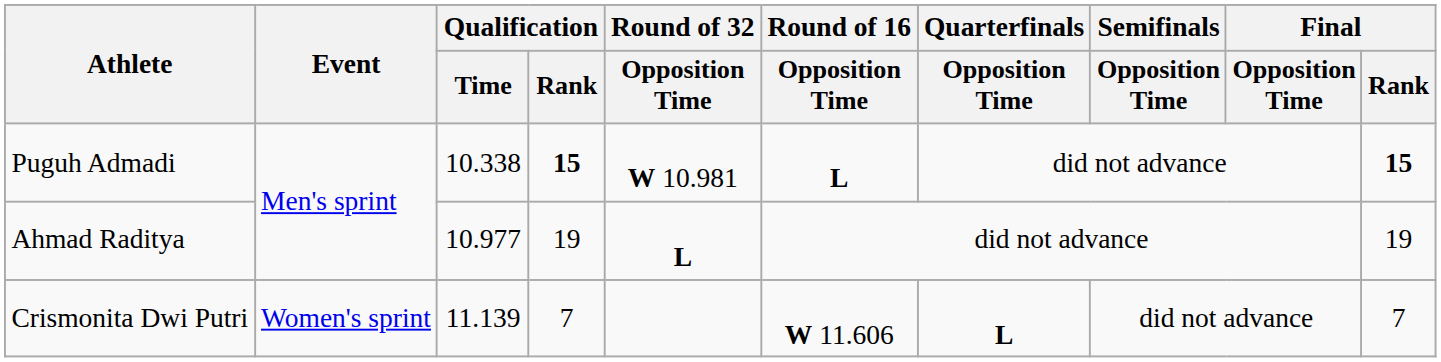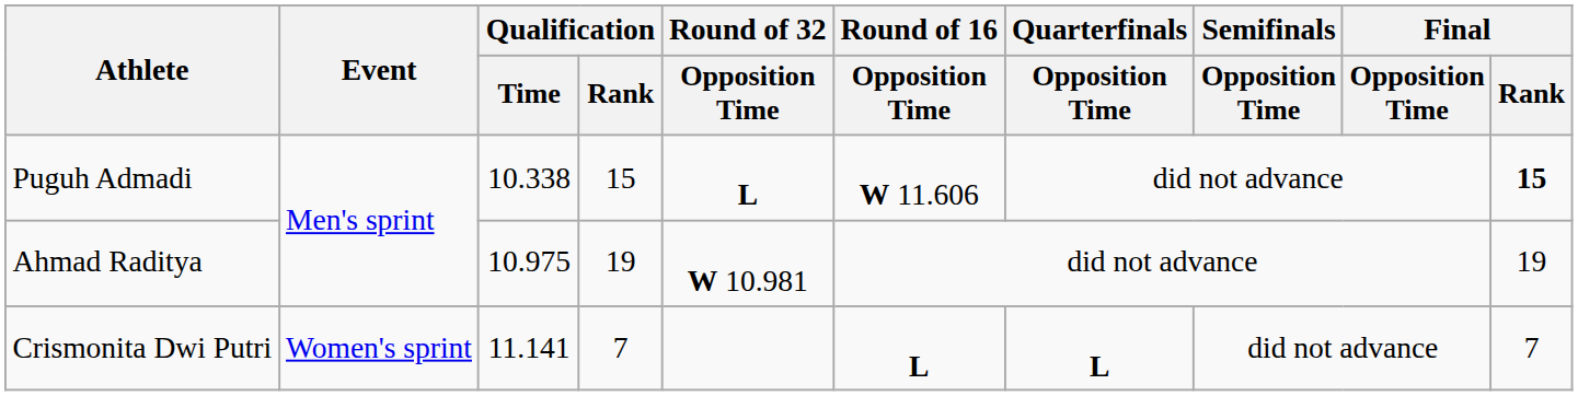Puguh Admadi | Qualification / Rank: bold -> normal
Puguh Admadi | Round of 32 / Opposition Time: W 10.981 -> L
Puguh Admadi | Round of 16 / Opposition Time: L -> W 11.606
Ahmad Raditya | Qualification / Time: 10.977 -> 10.975
Ahmad Raditya | Round of 32 / Opposition Time: L -> W 10.981
Crismonita Dwi Putri | Qualification / Time: 11.139 -> 11.141
Crismonita Dwi Putri | Round of 16 / Opposition Time: W 11.606 -> L
